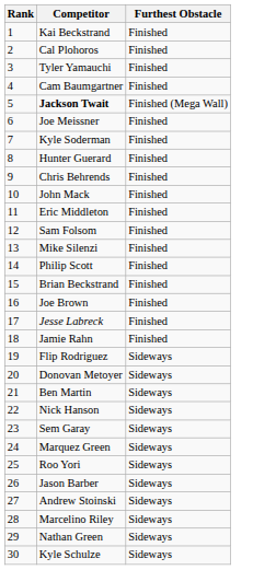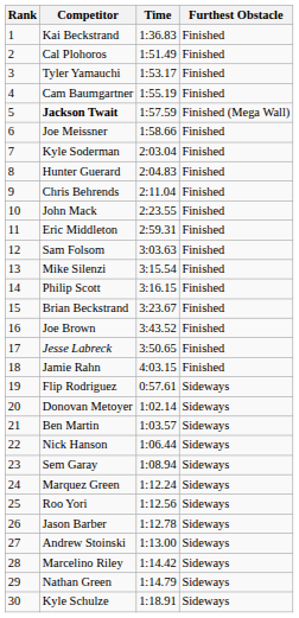+ column: Time | 1:36.83 | 1:51.49 | 1:53.17 | 1:55.19 | 1:57.59 | 1:58.66 | 2:03.04 | 2:04.83 | 2:11.04 | 2:23.55 | 2:59.31 | 3:03.63 | 3:15.54 | 3:16.15 | 3:23.67 | 3:43.52 | 3:50.65 | 4:03.15 | 0:57.61 | 1:02.14 | 1:03.57 | 1:06.44 | 1:08.94 | 1:12.24 | 1:12.56 | 1:12.78 | 1:13.00 | 1:14.42 | 1:14.79 | 1:18.91
